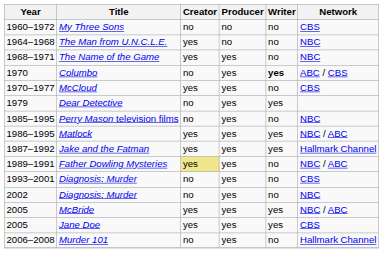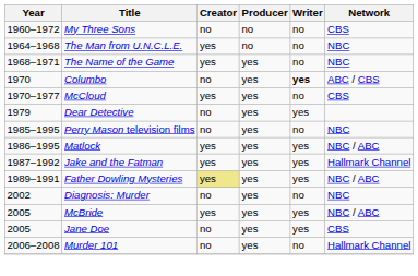Father Dowling Mysteries | Writer: no -> yes
- row: 1993–2001 | Diagnosis: Murder | no | yes | no | CBS
Jane Doe | Creator: yes -> no
